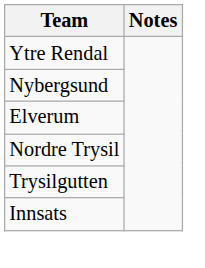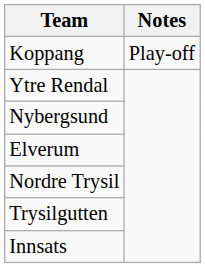+ row: Koppang | Play-off
